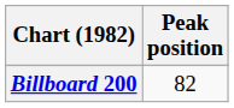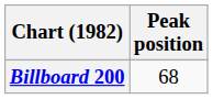Billboard 200 | Peak position: 82 -> 68
